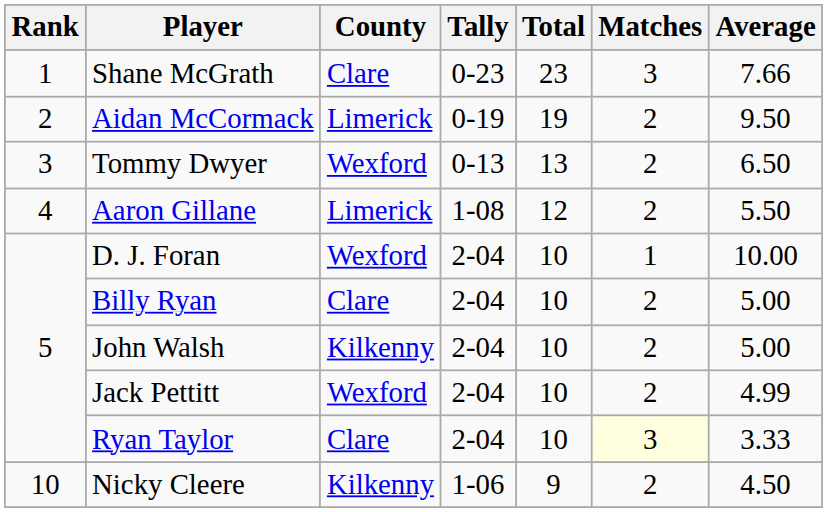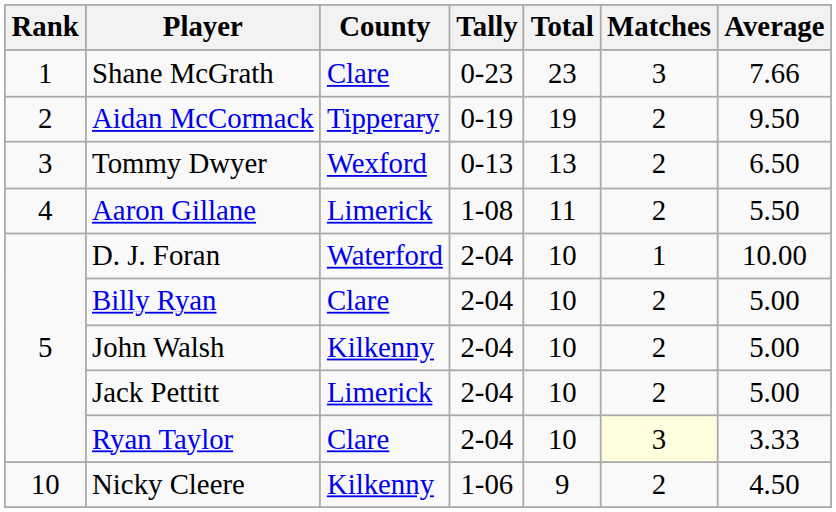Aidan McCormack | County: Limerick -> Tipperary
Aaron Gillane | Total: 12 -> 11
D. J. Foran | County: Wexford -> Waterford
Jack Pettitt | County: Wexford -> Limerick
Jack Pettitt | Average: 4.99 -> 5.00
